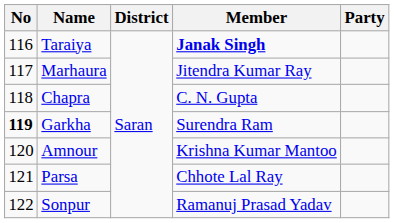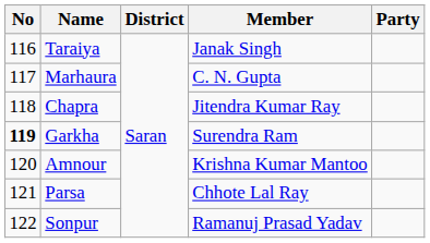Taraiya | Member: bold -> normal
Marhaura | Member: Jitendra Kumar Ray -> C. N. Gupta
Chapra | Member: C. N. Gupta -> Jitendra Kumar Ray
